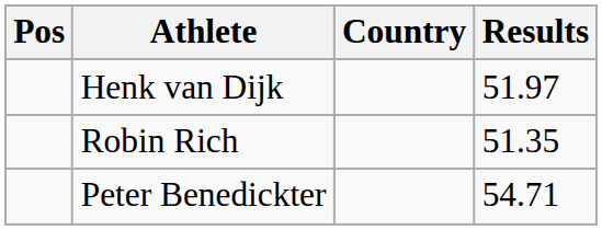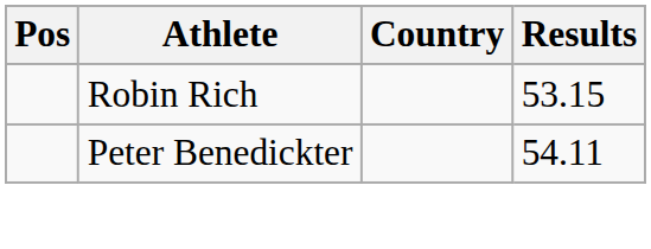- row: Henk van Dijk | 51.97
Robin Rich | Results: 51.35 -> 53.15
Peter Benedickter | Results: 54.71 -> 54.11
